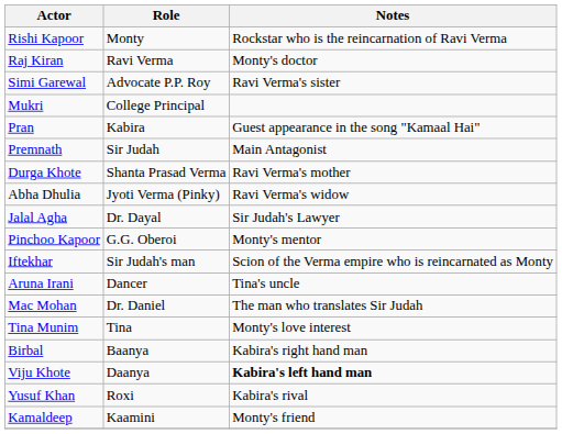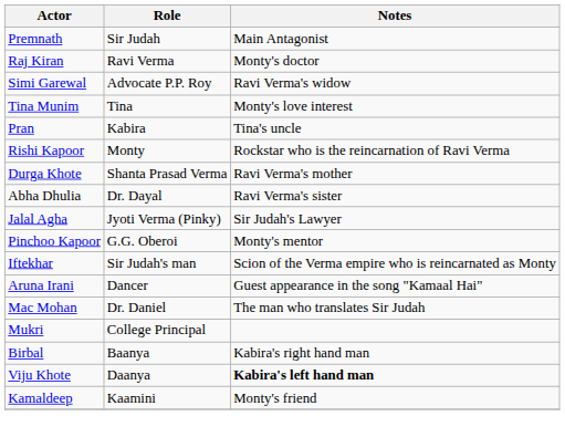rows swapped: Rishi Kapoor <-> Premnath
Simi Garewal | Notes: Ravi Verma's sister -> Ravi Verma's widow
rows swapped: Tina Munim <-> Mukri
Pran | Notes: Guest appearance in the song "Kamaal Hai" -> Tina's uncle
Abha Dhulia | Role: Jyoti Verma (Pinky) -> Dr. Dayal
Abha Dhulia | Notes: Ravi Verma's widow -> Ravi Verma's sister
Jalal Agha | Role: Dr. Dayal -> Jyoti Verma (Pinky)
Aruna Irani | Notes: Tina's uncle -> Guest appearance in the song "Kamaal Hai"
- row: Yusuf Khan | Roxi | Kabira's rival
